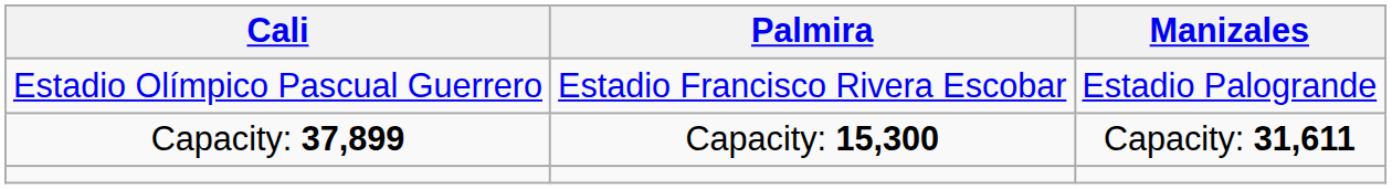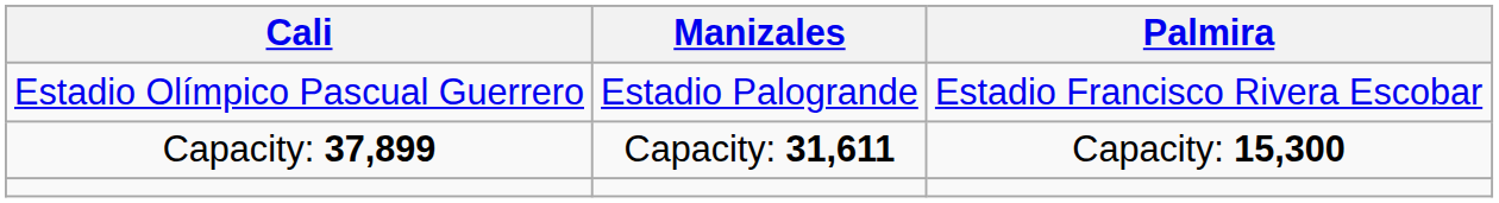columns swapped: Palmira <-> Manizales
